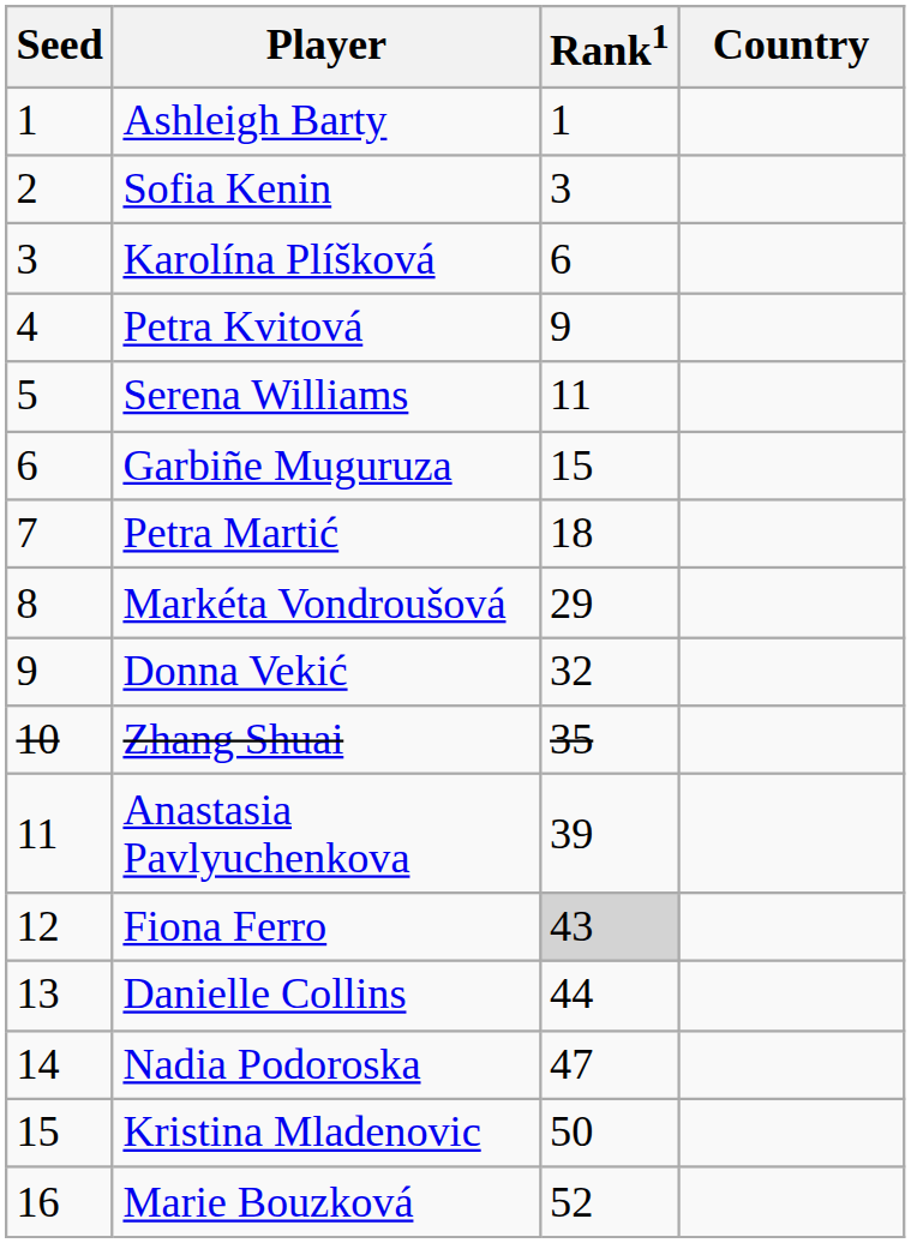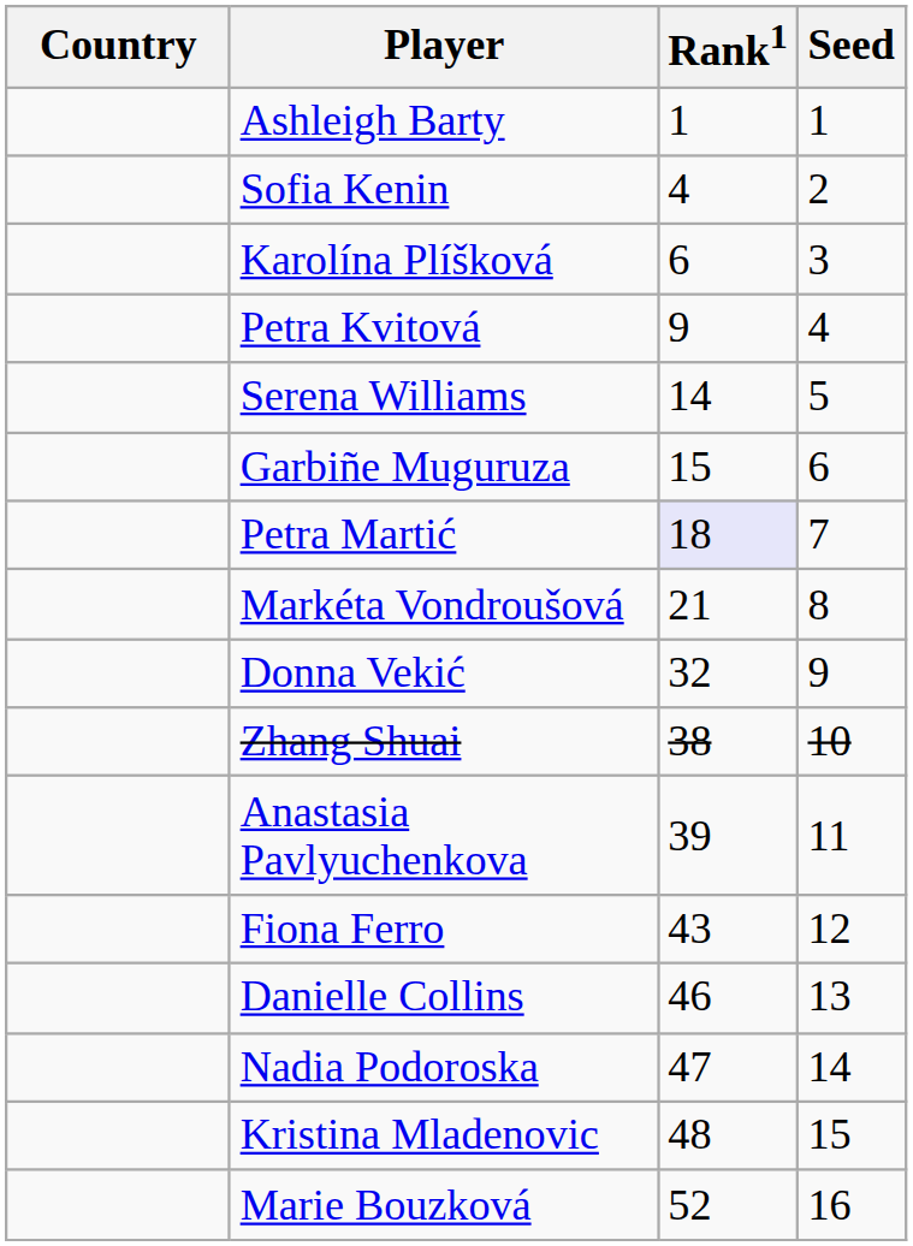columns swapped: Country <-> Seed
Sofia Kenin | Rank1: 3 -> 4
Serena Williams | Rank1: 11 -> 14
Petra Martić | Rank1: no background -> lavender background
Markéta Vondroušová | Rank1: 29 -> 21
Zhang Shuai | Rank1: 35 -> 38
Fiona Ferro | Rank1: lightgrey background -> no background
Danielle Collins | Rank1: 44 -> 46
Kristina Mladenovic | Rank1: 50 -> 48
